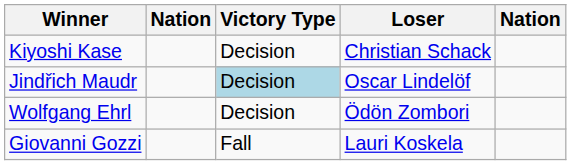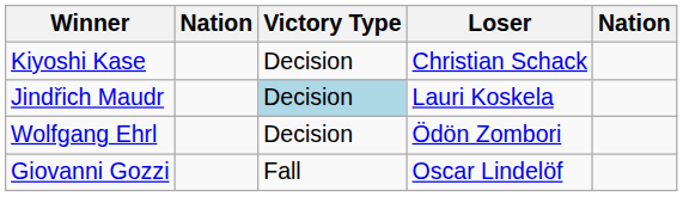Jindřich Maudr | Loser: Oscar Lindelöf -> Lauri Koskela
Giovanni Gozzi | Loser: Lauri Koskela -> Oscar Lindelöf
